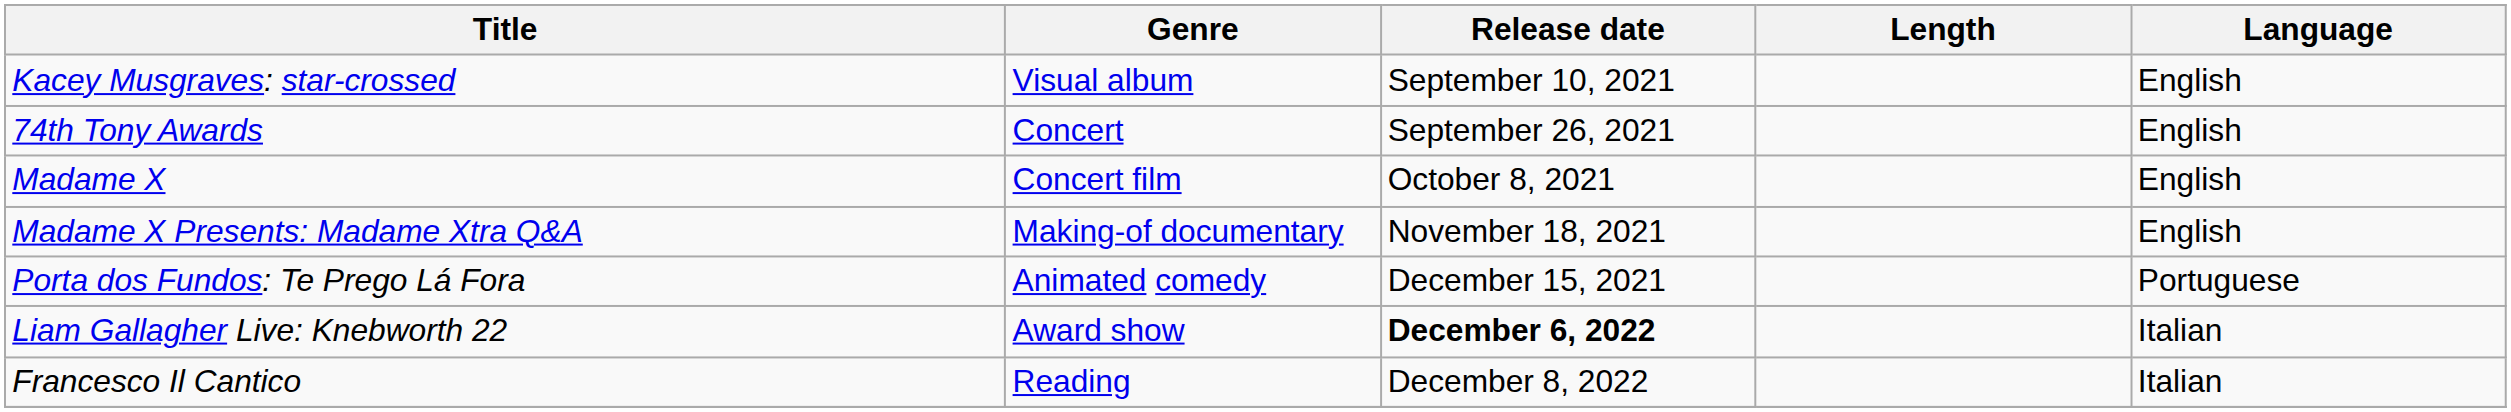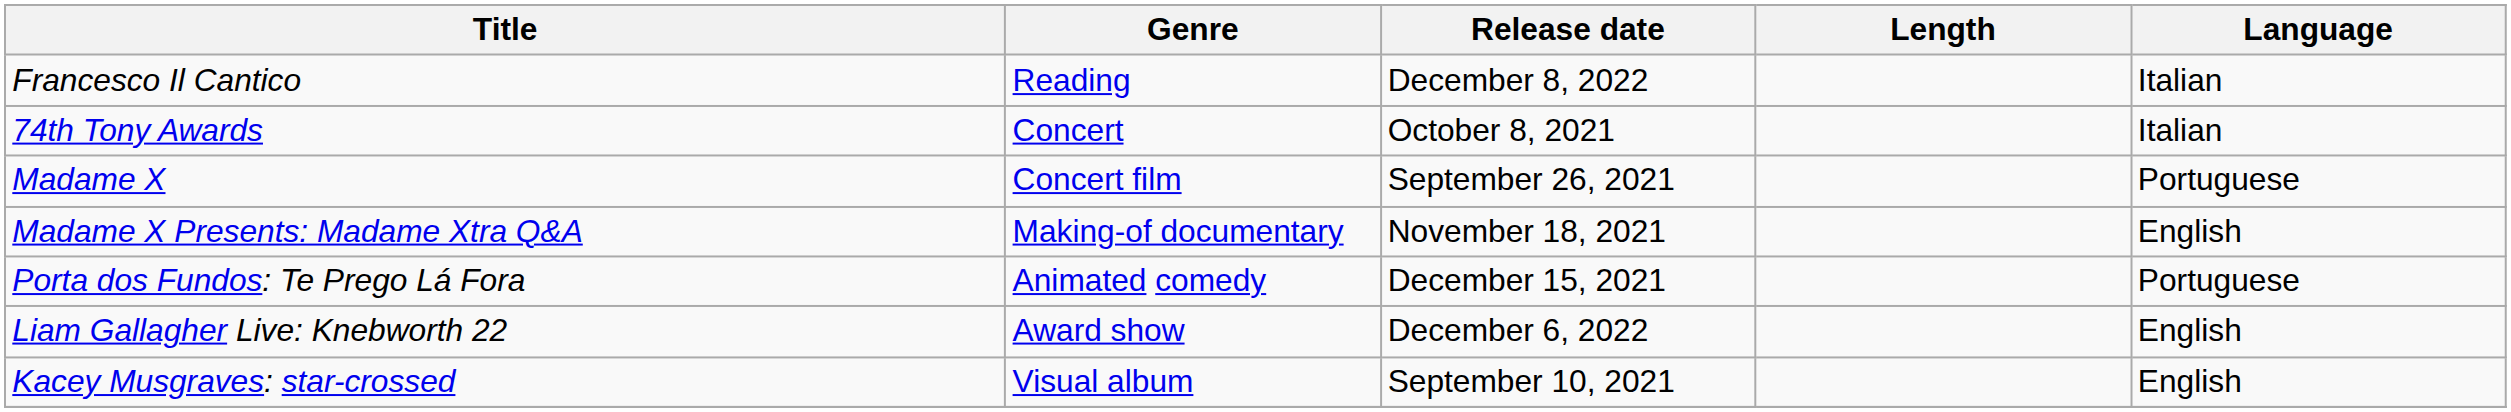rows swapped: Kacey Musgraves: star-crossed <-> Francesco Il Cantico
74th Tony Awards | Release date: September 26, 2021 -> October 8, 2021
74th Tony Awards | Language: English -> Italian
Madame X | Release date: October 8, 2021 -> September 26, 2021
Madame X | Language: English -> Portuguese
Liam Gallagher Live: Knebworth 22 | Release date: bold -> normal
Liam Gallagher Live: Knebworth 22 | Language: Italian -> English
